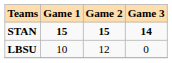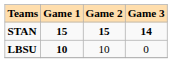LBSU | Game 1: normal -> bold
LBSU | Game 2: 12 -> 10
